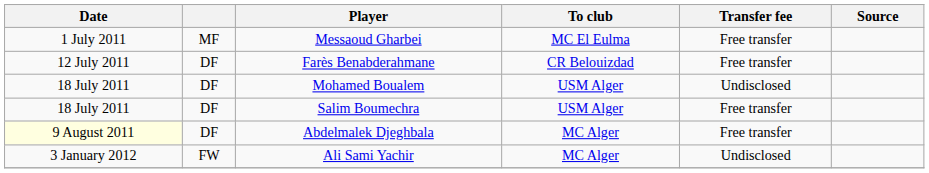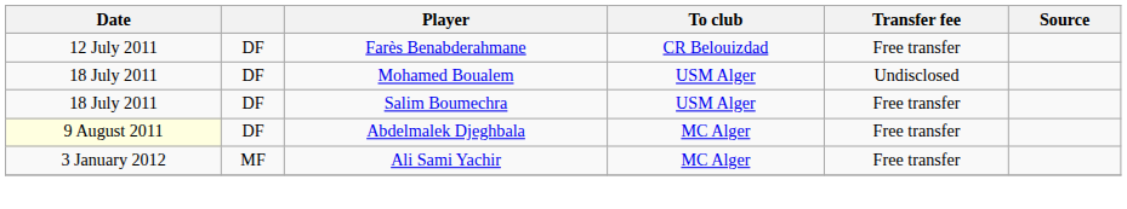- row: 1 July 2011 | MF | Messaoud Gharbei | MC El Eulma | Free transfer
Ali Sami Yachir | column 2: FW -> MF
Ali Sami Yachir | Transfer fee: Undisclosed -> Free transfer
